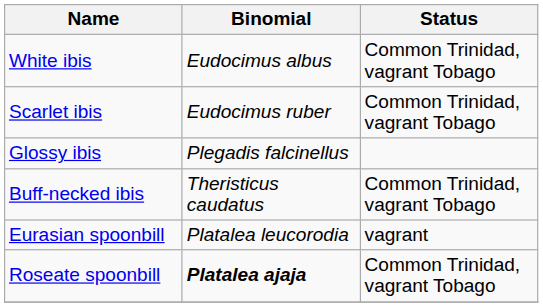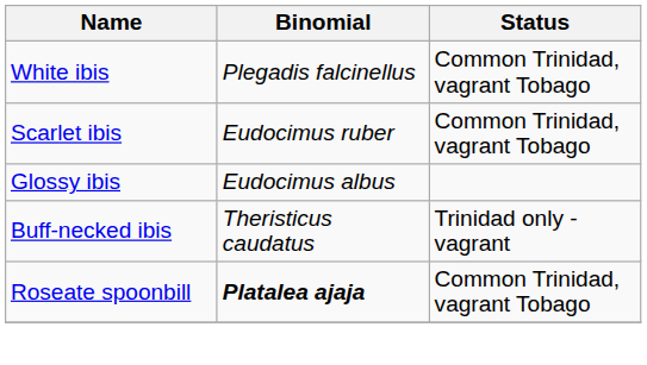White ibis | Binomial: Eudocimus albus -> Plegadis falcinellus
Glossy ibis | Binomial: Plegadis falcinellus -> Eudocimus albus
Buff-necked ibis | Status: Common Trinidad, vagrant Tobago -> Trinidad only - vagrant
- row: Eurasian spoonbill | Platalea leucorodia | vagrant
